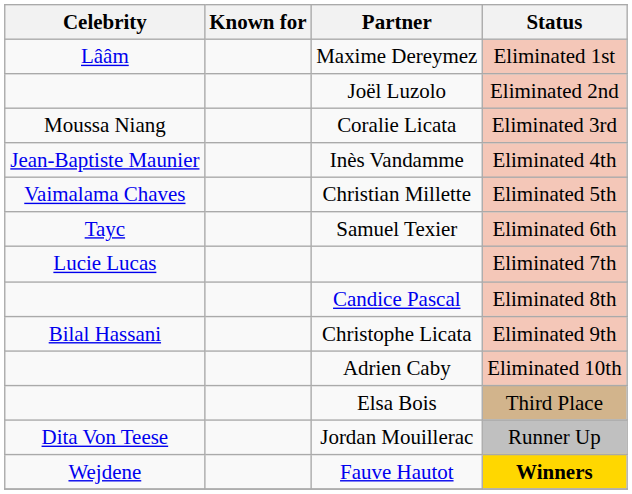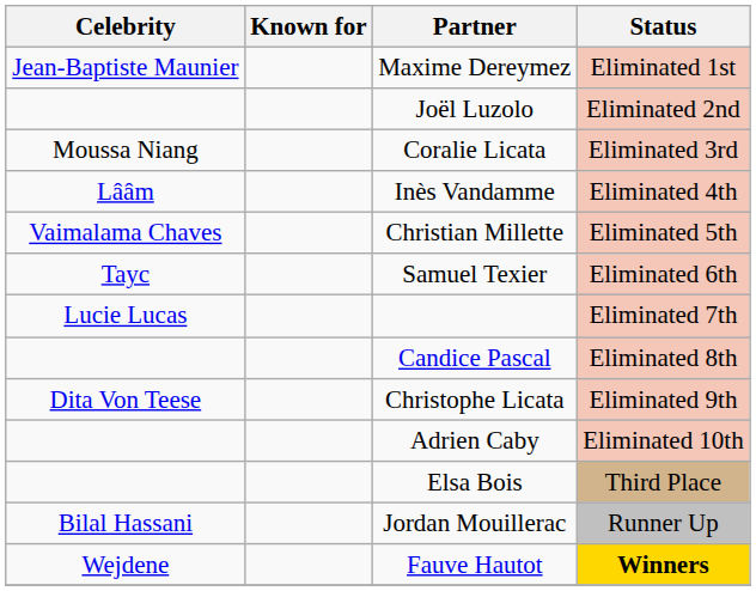Maxime Dereymez | Celebrity: Lââm -> Jean-Baptiste Maunier
Inès Vandamme | Celebrity: Jean-Baptiste Maunier -> Lââm
Christophe Licata | Celebrity: Bilal Hassani -> Dita Von Teese
Jordan Mouillerac | Celebrity: Dita Von Teese -> Bilal Hassani
